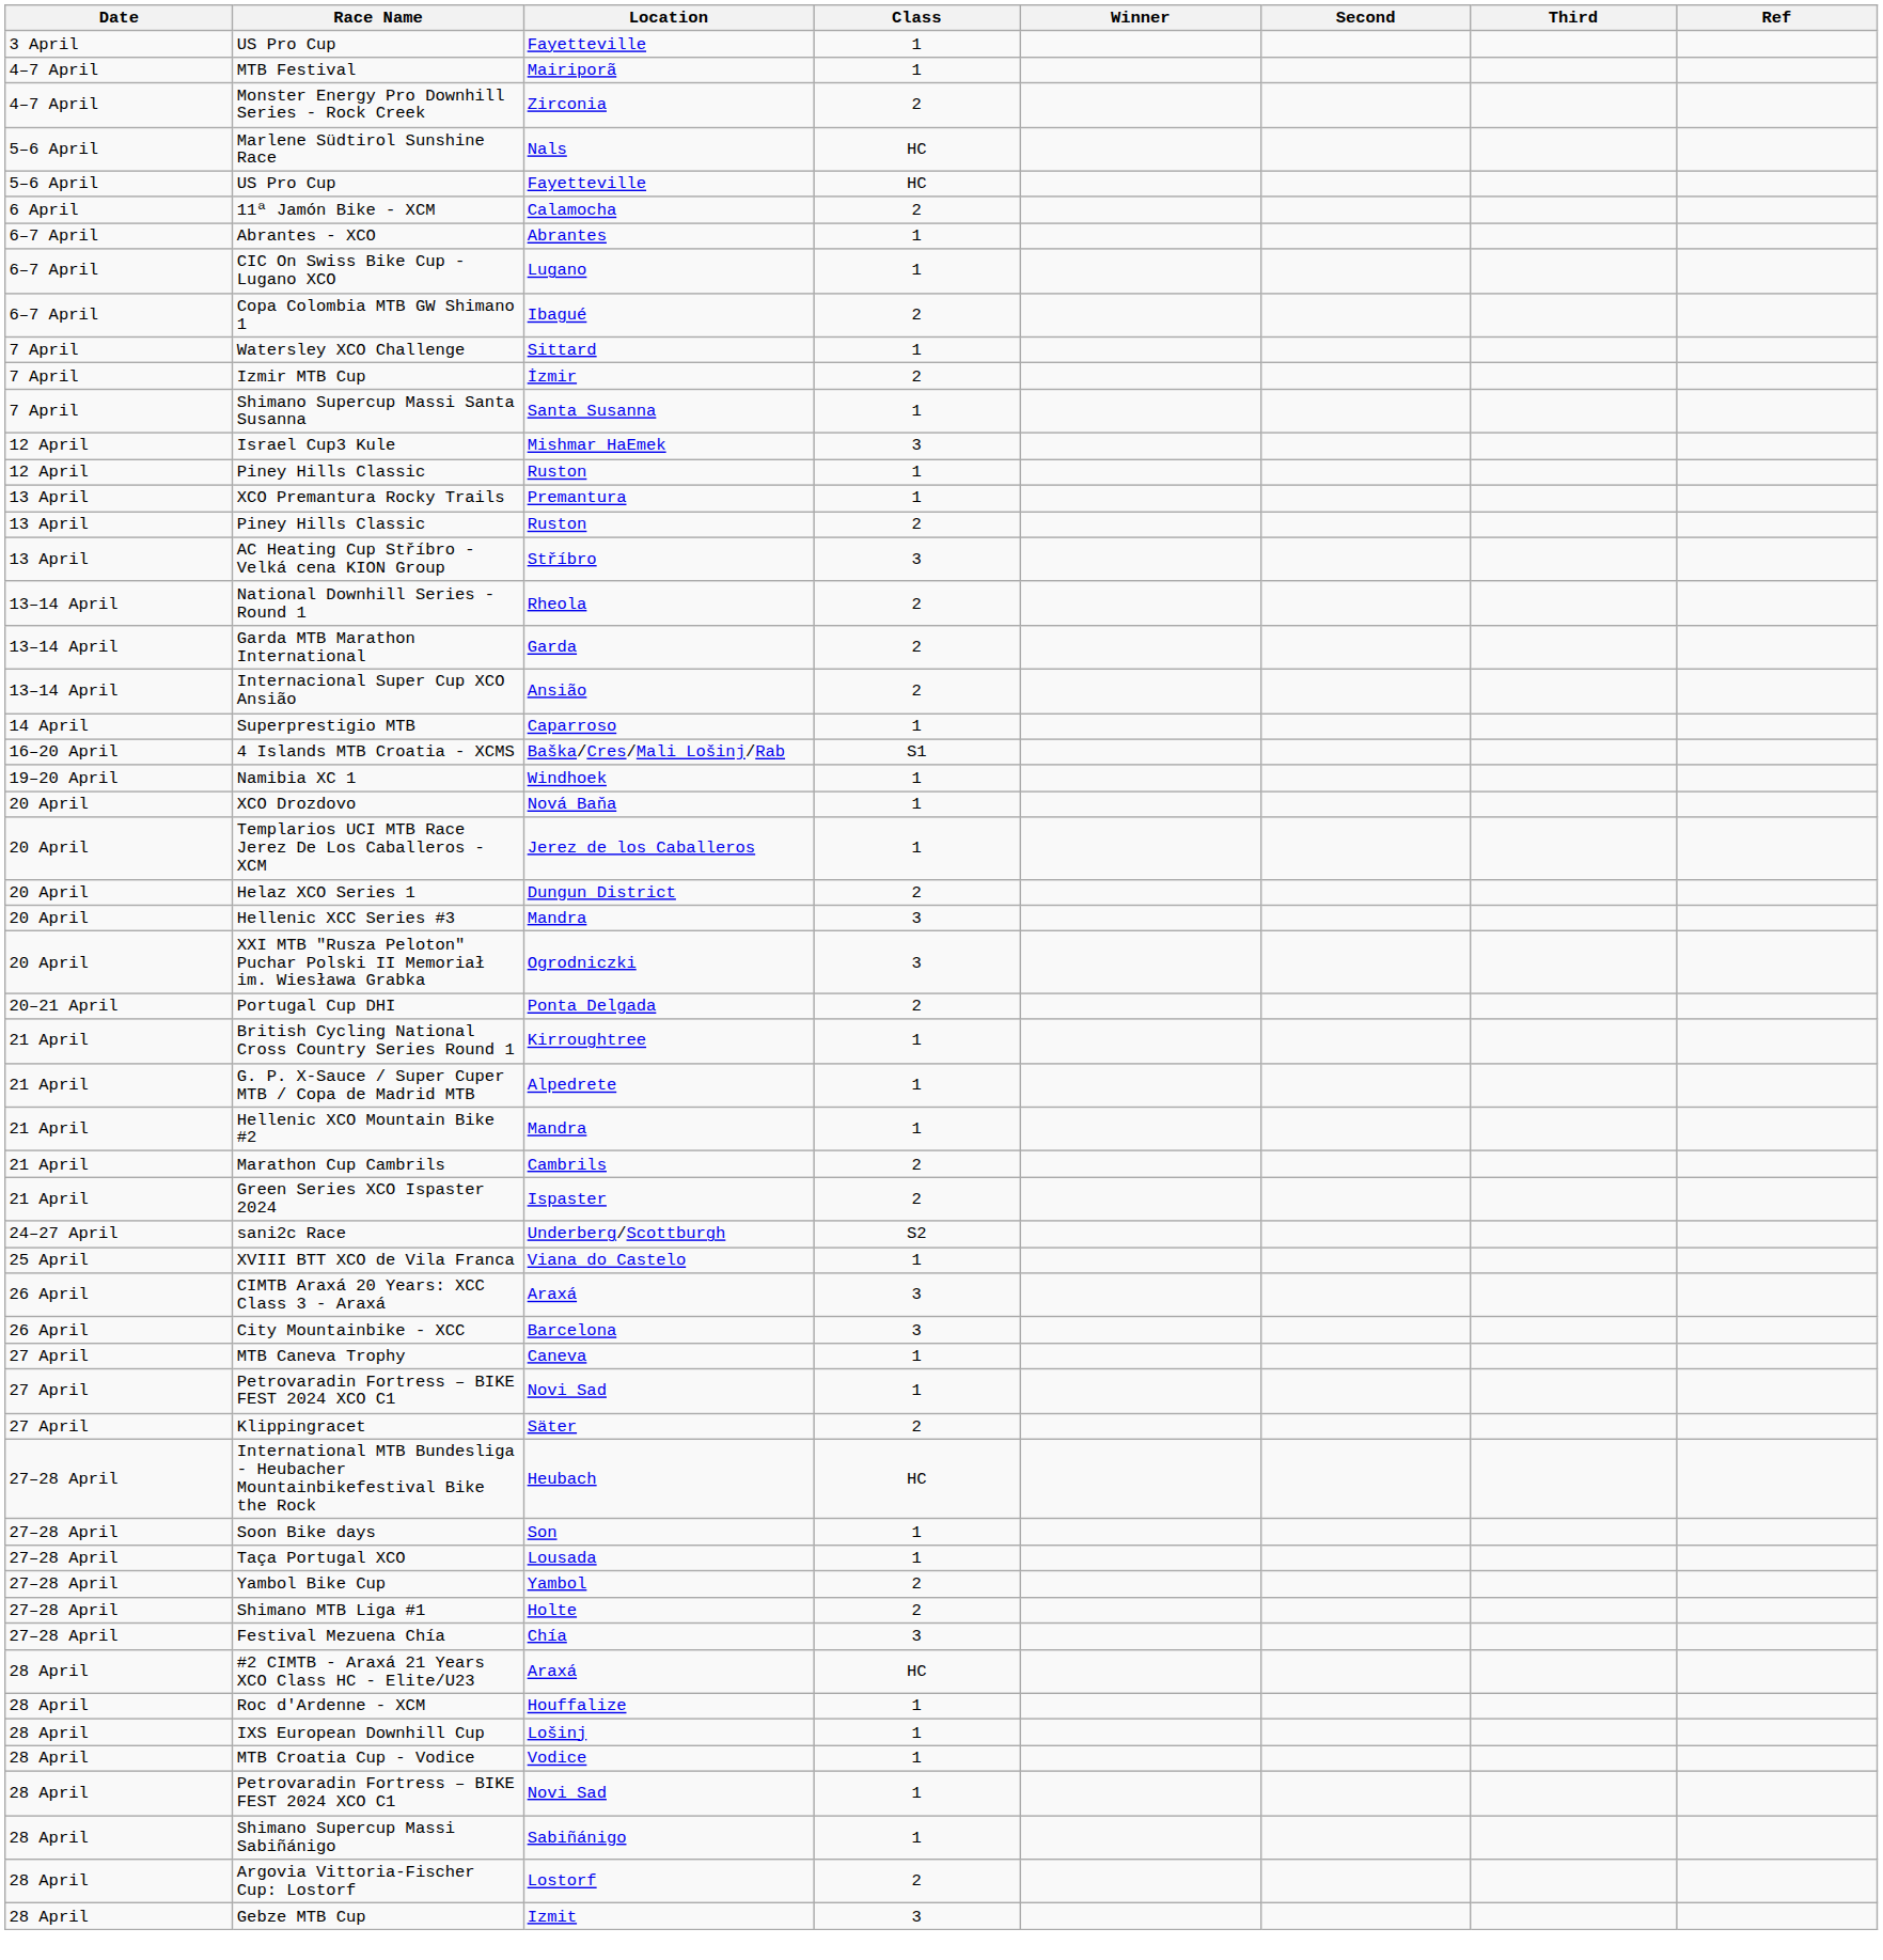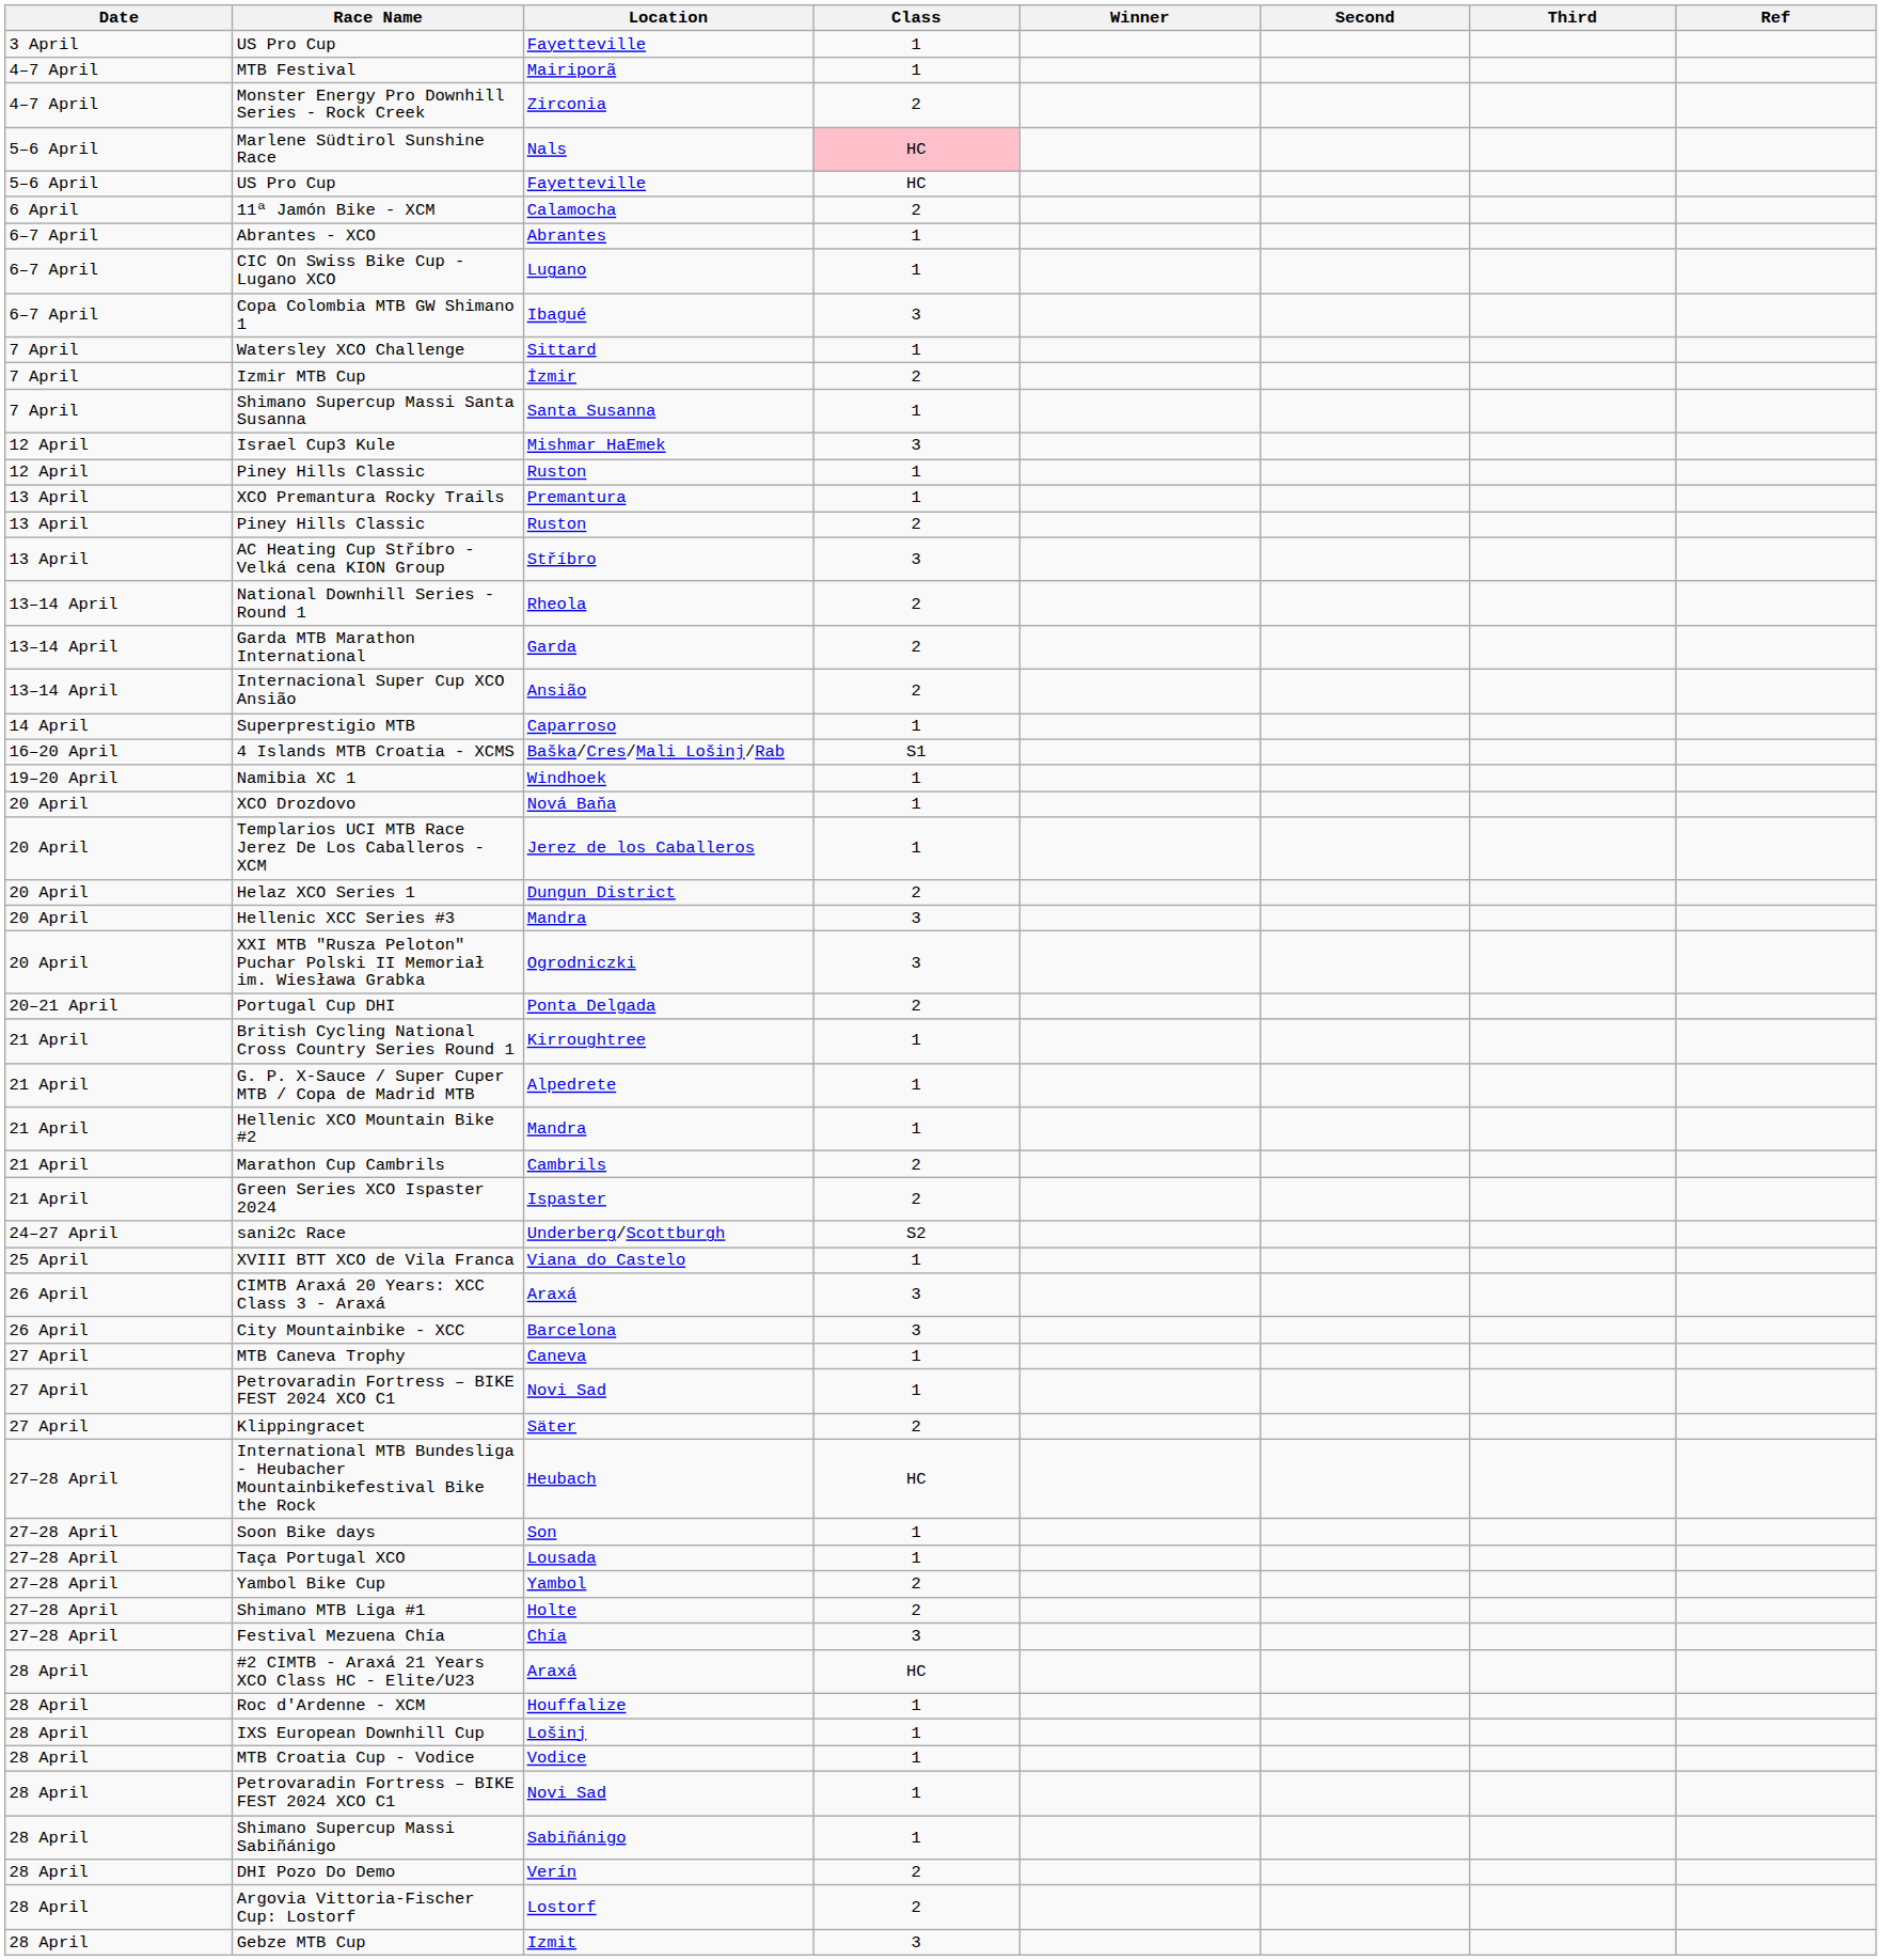Marlene Südtirol Sunshine Race | Class: no background -> pink background
Copa Colombia MTB GW Shimano 1 | Class: 2 -> 3
+ row: 28 April | DHI Pozo Do Demo | Verín | 2
